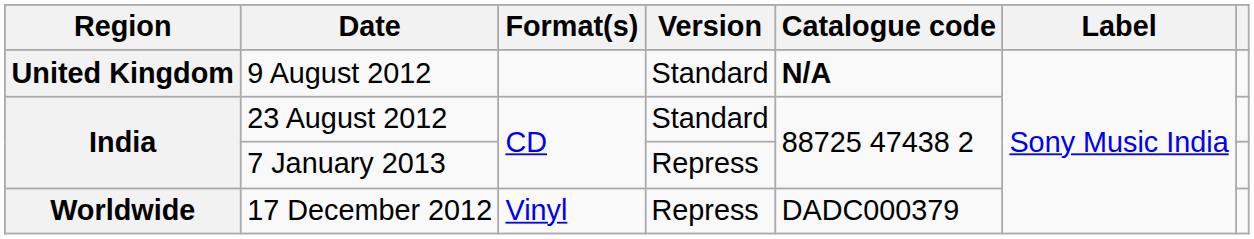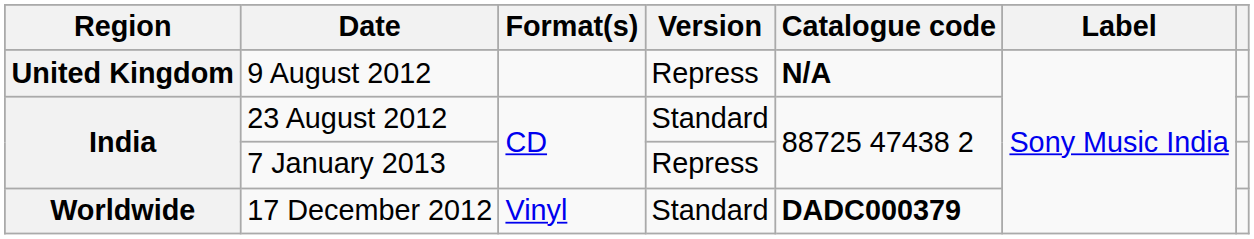9 August 2012 | Version: Standard -> Repress
17 December 2012 | Version: Repress -> Standard
17 December 2012 | Catalogue code: normal -> bold
